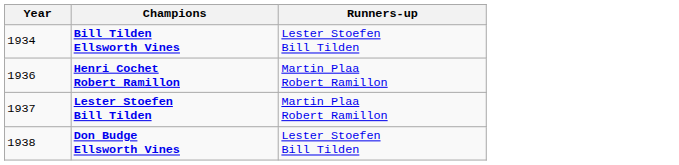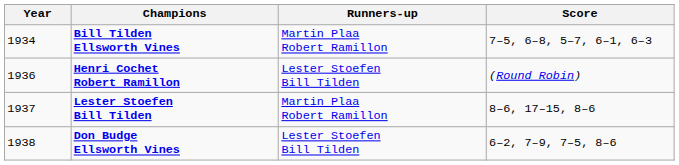+ column: Score | 7–5, 6–8, 5–7, 6–1, 6–3 | (Round Robin) | 8–6, 17–15, 8–6 | 6–2, 7–9, 7–5, 8–6
Bill Tilden Ellsworth Vines | Runners-up: Lester Stoefen Bill Tilden -> Martin Plaa Robert Ramillon
Henri Cochet Robert Ramillon | Runners-up: Martin Plaa Robert Ramillon -> Lester Stoefen Bill Tilden
